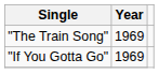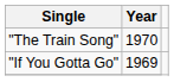"The Train Song" | Year: 1969 -> 1970
